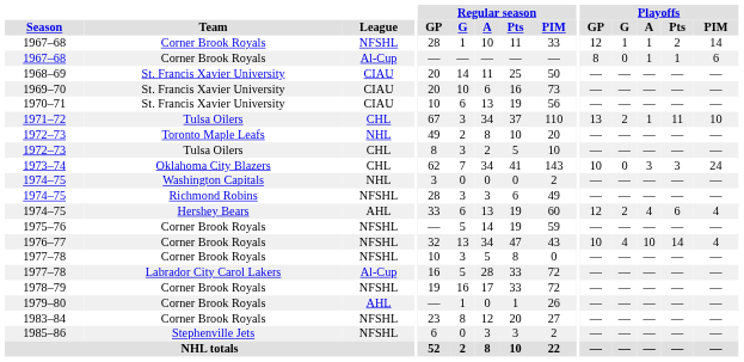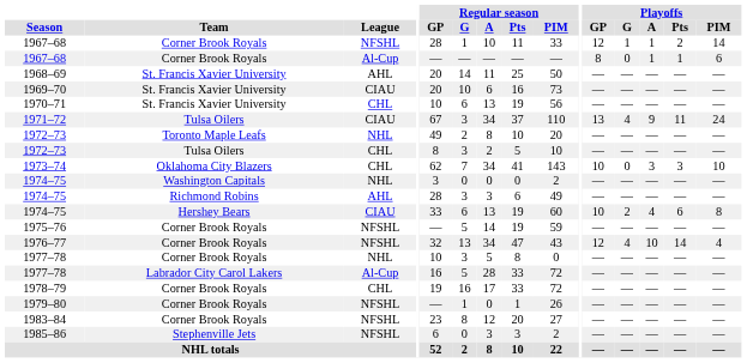1968–69 | League: CIAU -> AHL
1970–71 | League: CIAU -> CHL
1971–72 | League: CHL -> CIAU
1971–72 | Playoffs / G: 2 -> 4
1971–72 | Playoffs / A: 1 -> 9
1971–72 | Playoffs / PIM: 10 -> 24
1973–74 | Playoffs / PIM: 24 -> 10
1974–75 / Richmond Robins | League: NFSHL -> AHL
1974–75 / Hershey Bears | League: AHL -> CIAU
1974–75 / Hershey Bears | Playoffs / GP: 12 -> 10
1974–75 / Hershey Bears | Playoffs / PIM: 4 -> 8
1976–77 | Playoffs / GP: 10 -> 12
1977–78 / Corner Brook Royals | League: NFSHL -> NHL
1978–79 | League: NFSHL -> CHL
1979–80 | League: AHL -> NFSHL
